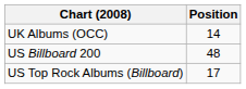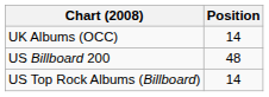US Top Rock Albums (Billboard) | Position: 17 -> 14
